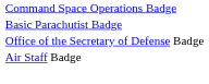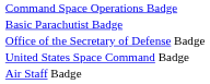+ row: United States Space Command Badge
